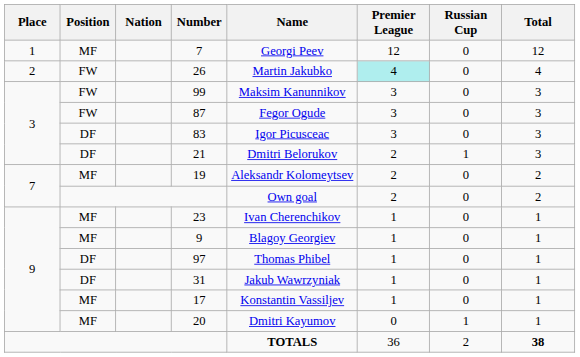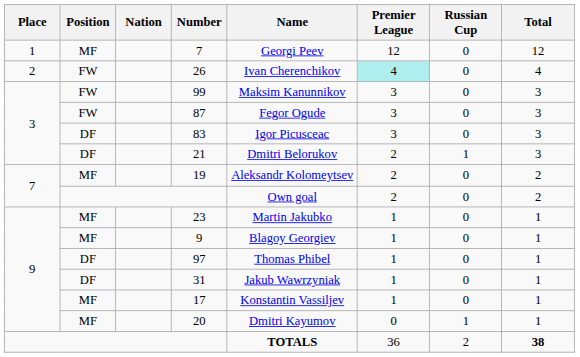26 | Name: Martin Jakubko -> Ivan Cherenchikov
23 | Name: Ivan Cherenchikov -> Martin Jakubko
